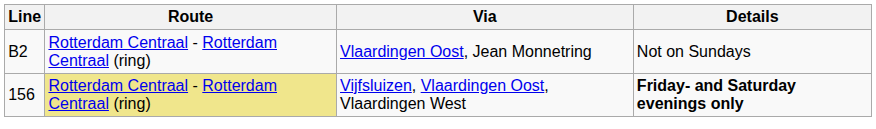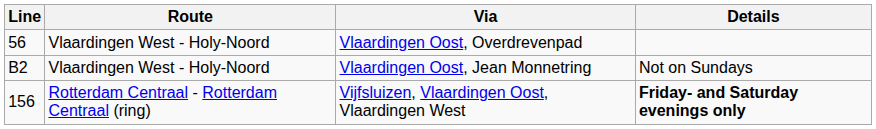+ row: 56 | Vlaardingen West - Holy-Noord | Vlaardingen Oost, Overdrevenpad
Vlaardingen Oost, Jean Monnetring | Route: Rotterdam Centraal - Rotterdam Centraal (ring) -> Vlaardingen West - Holy-Noord
Vijfsluizen, Vlaardingen Oost, Vlaardingen West | Route: khaki background -> no background
